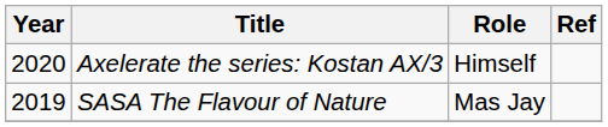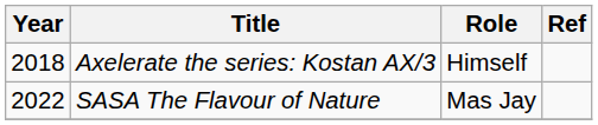Axelerate the series: Kostan AX/3 | Year: 2020 -> 2018
SASA The Flavour of Nature | Year: 2019 -> 2022
